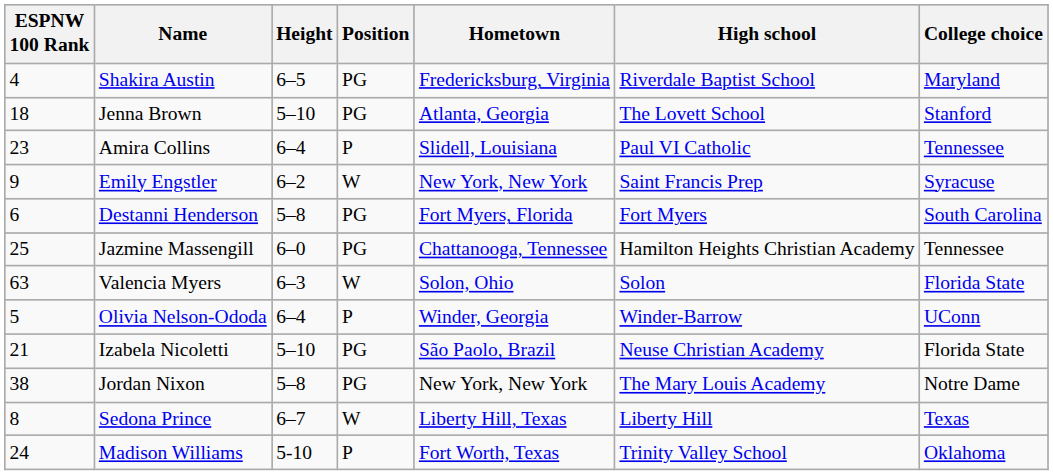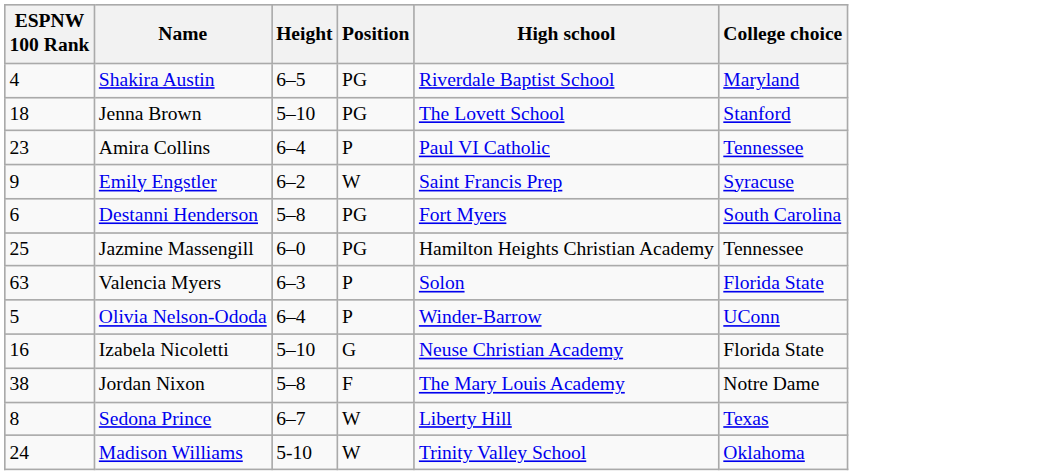- column: Hometown | Fredericksburg, Virginia | Atlanta, Georgia | Slidell, Louisiana | New York, New York | Fort Myers, Florida | Chattanooga, Tennessee | Solon, Ohio | Winder, Georgia | São Paolo, Brazil | New York, New York | Liberty Hill, Texas | Fort Worth, Texas
Valencia Myers | Position: W -> P
Izabela Nicoletti | ESPNW 100 Rank: 21 -> 16
Izabela Nicoletti | Position: PG -> G
Jordan Nixon | Position: PG -> F
Madison Williams | Position: P -> W
